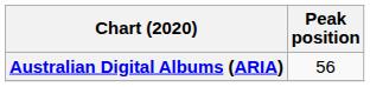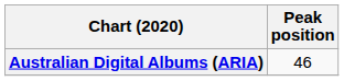Australian Digital Albums (ARIA) | Peak position: 56 -> 46
